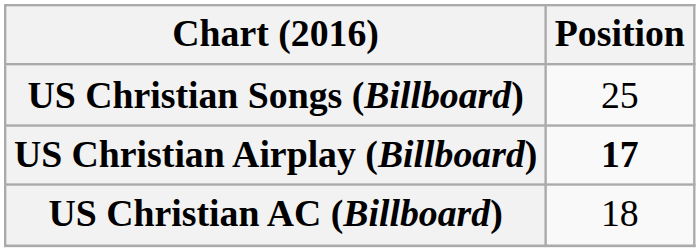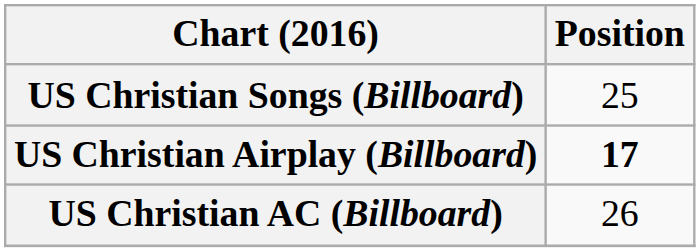US Christian AC (Billboard) | Position: 18 -> 26
